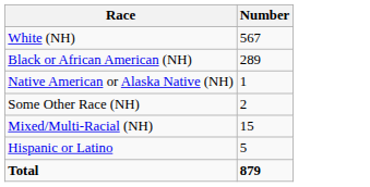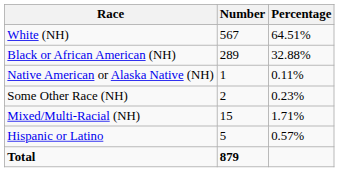+ column: Percentage | 64.51% | 32.88% | 0.11% | 0.23% | 1.71% | 0.57%
